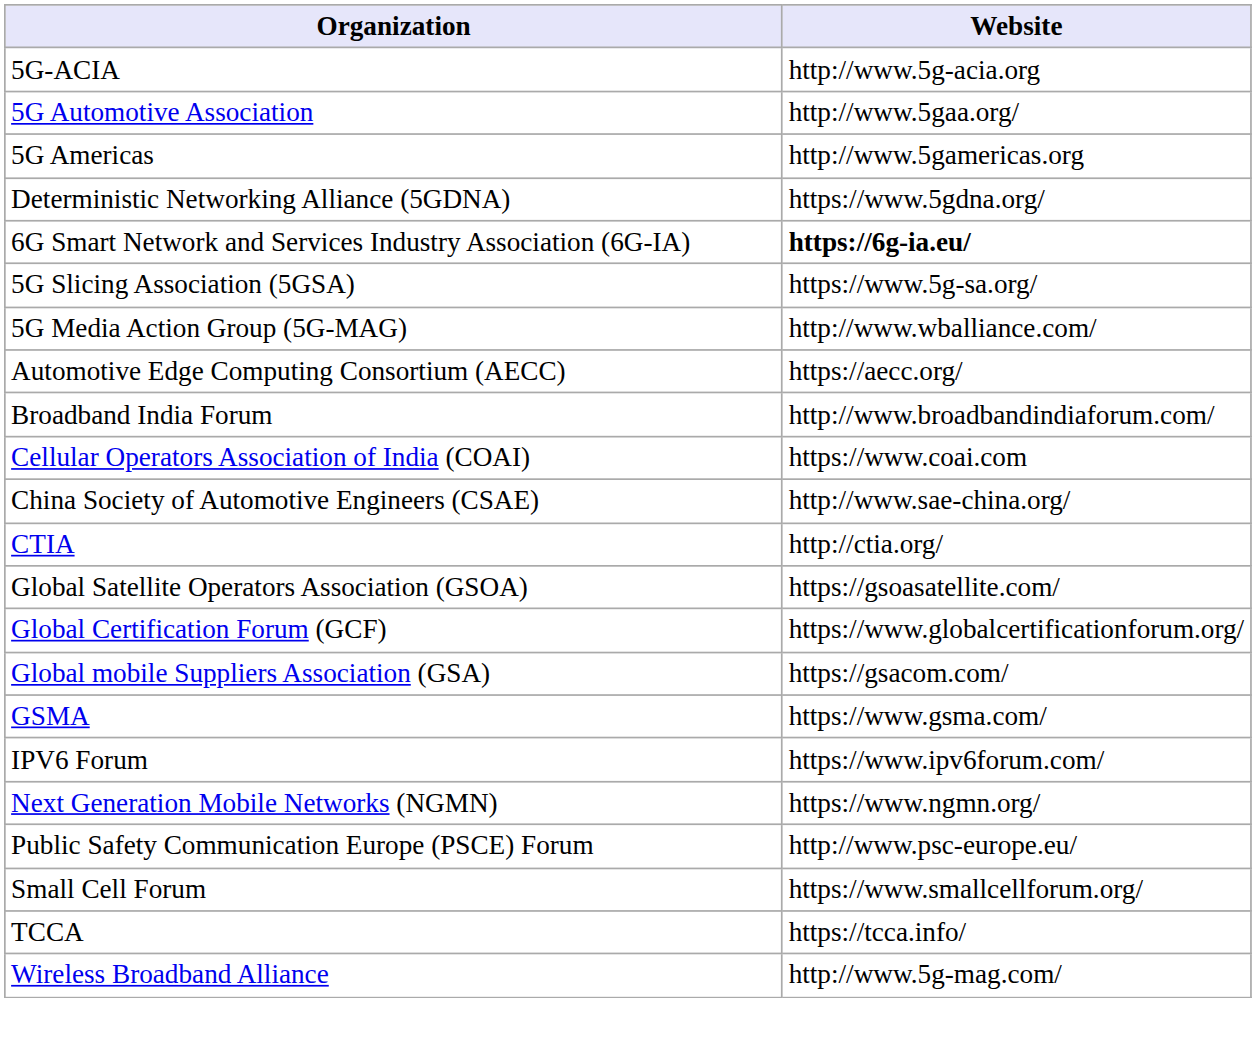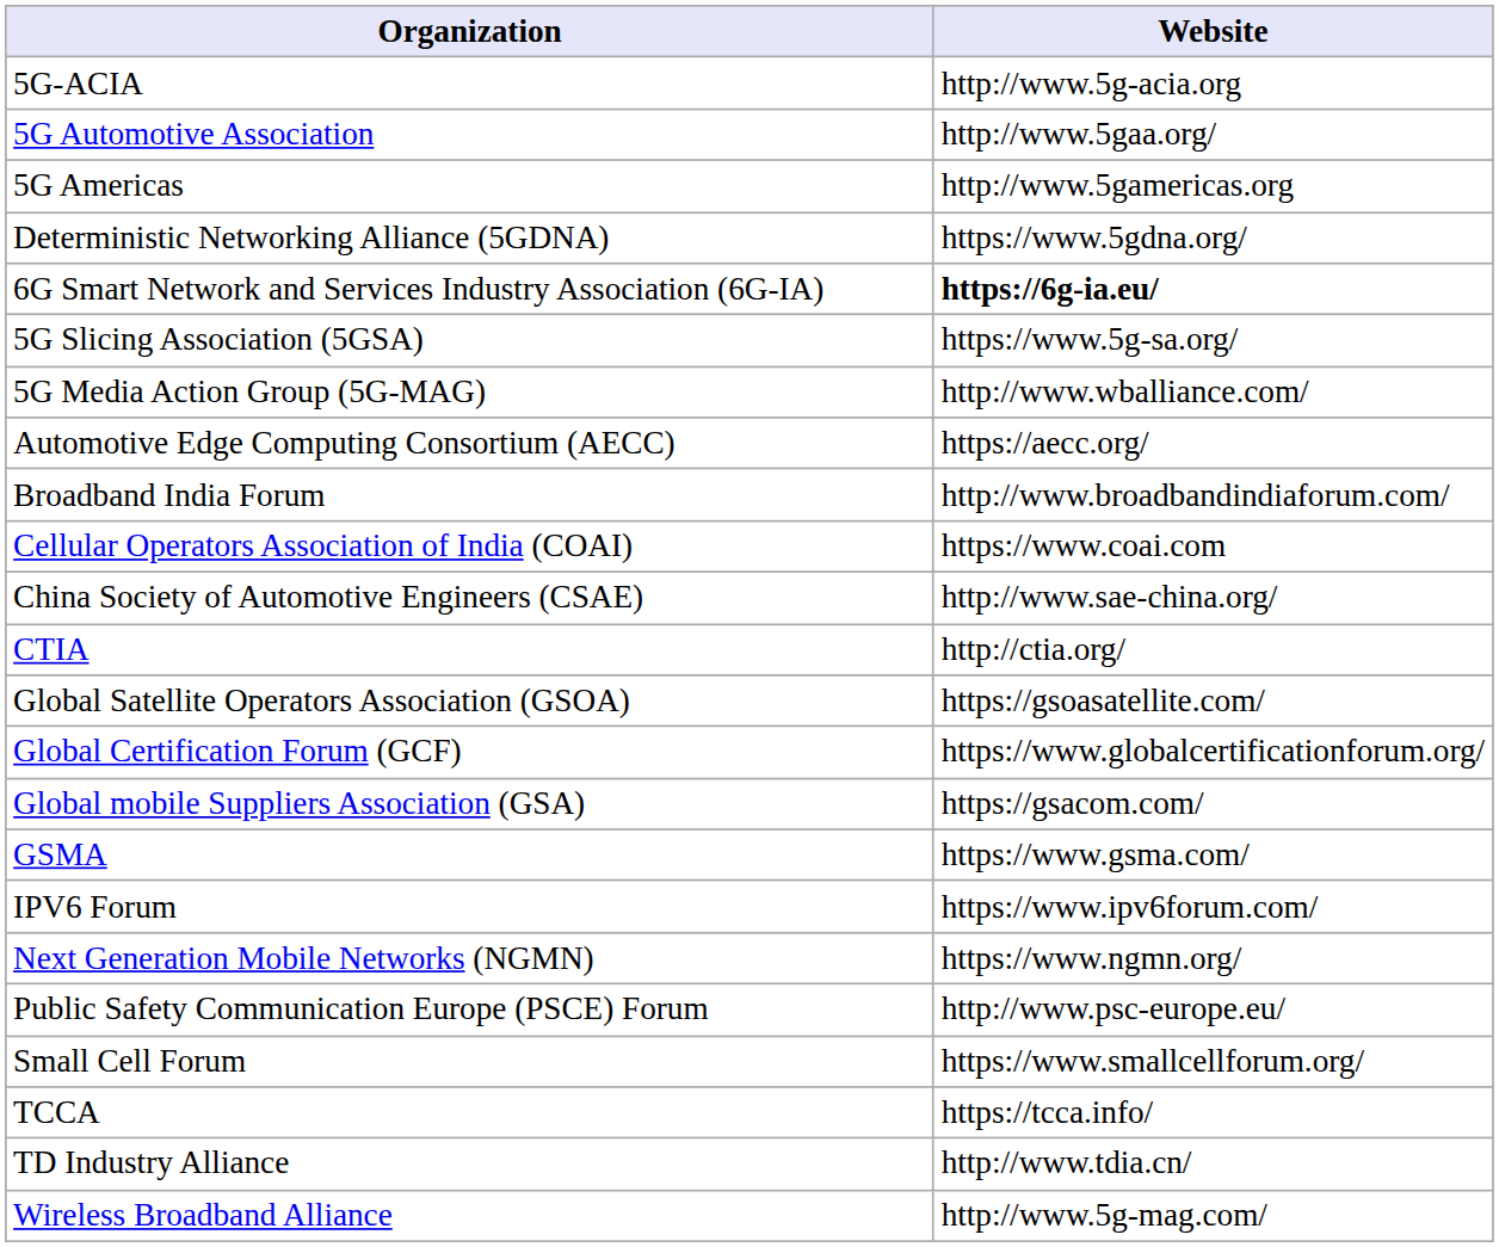+ row: TD Industry Alliance | http://www.tdia.cn/
